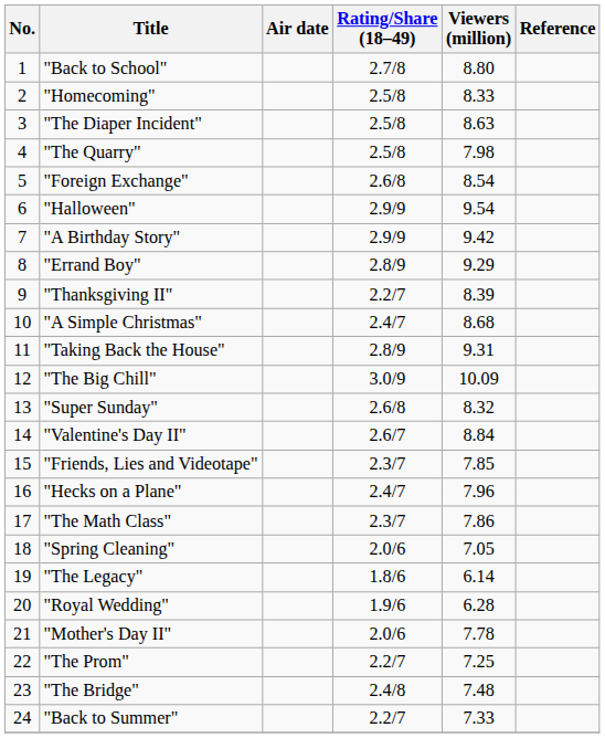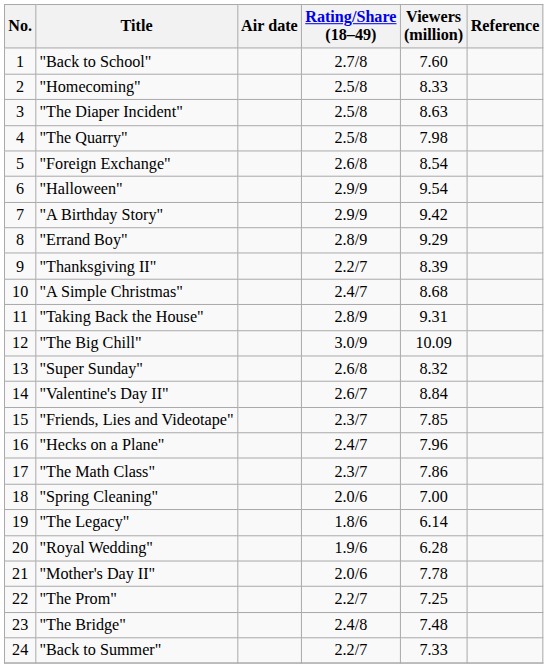"Back to School" | Viewers (million): 8.80 -> 7.60
"Spring Cleaning" | Viewers (million): 7.05 -> 7.00
